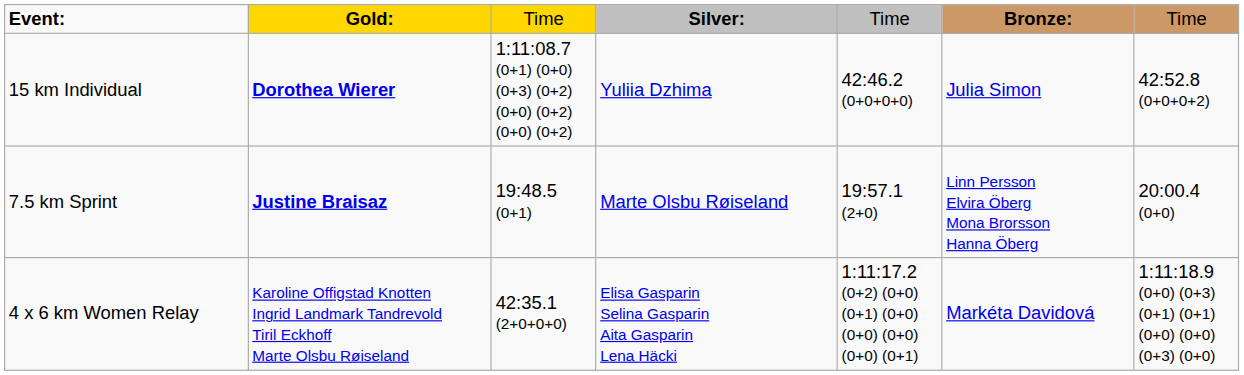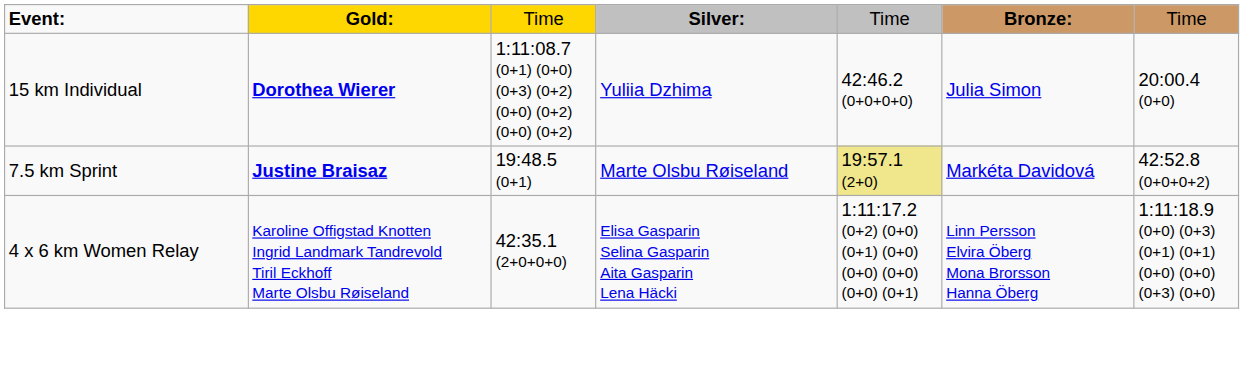15 km Individual | column 7: 42:52.8 (0+0+0+2) -> 20:00.4 (0+0)
7.5 km Sprint | column 5: no background -> khaki background
7.5 km Sprint | column 6: Linn Persson Elvira Öberg Mona Brorsson Hanna Öberg -> Markéta Davidová
7.5 km Sprint | column 7: 20:00.4 (0+0) -> 42:52.8 (0+0+0+2)
4 x 6 km Women Relay | column 6: Markéta Davidová -> Linn Persson Elvira Öberg Mona Brorsson Hanna Öberg
